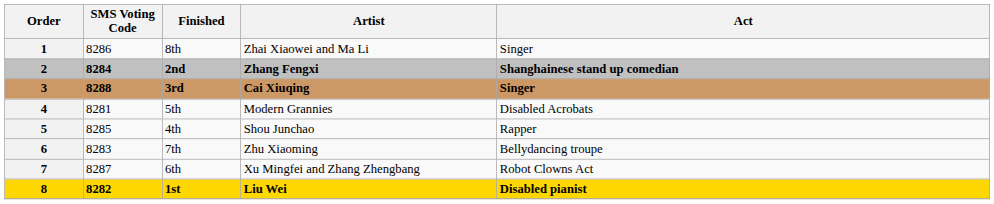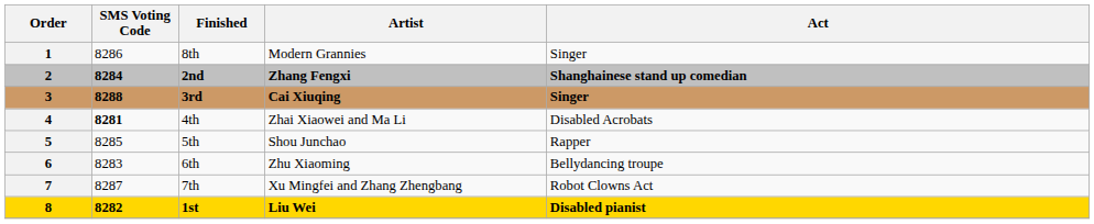1 | Artist: Zhai Xiaowei and Ma Li -> Modern Grannies
4 | SMS Voting Code: normal -> bold
4 | Finished: 5th -> 4th
4 | Artist: Modern Grannies -> Zhai Xiaowei and Ma Li
5 | Finished: 4th -> 5th
6 | Finished: 7th -> 6th
7 | Finished: 6th -> 7th
